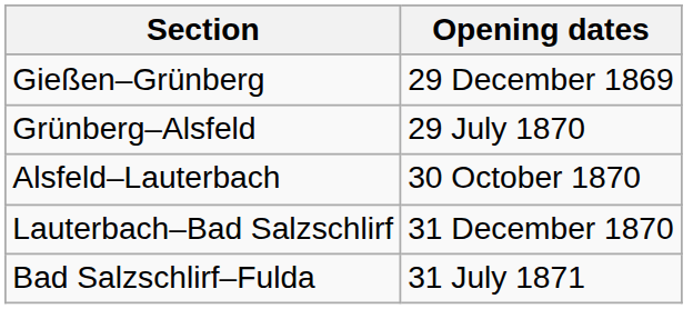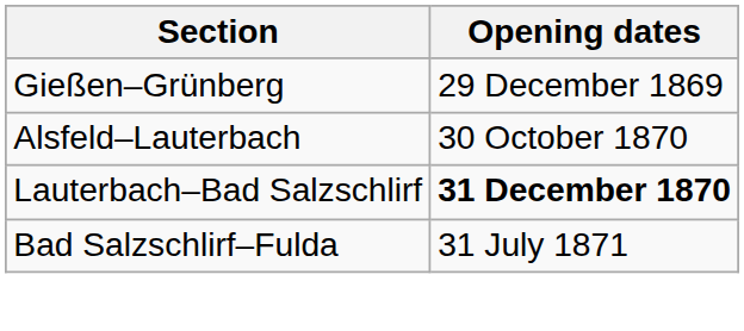- row: Grünberg–Alsfeld | 29 July 1870
Lauterbach–Bad Salzschlirf | Opening dates: normal -> bold
